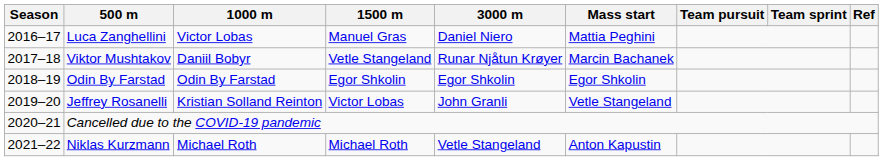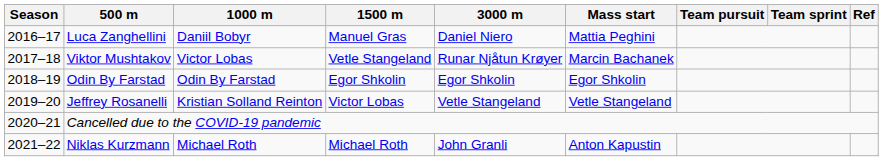Luca Zanghellini | 1000 m: Victor Lobas -> Daniil Bobyr
Viktor Mushtakov | 1000 m: Daniil Bobyr -> Victor Lobas
Jeffrey Rosanelli | 3000 m: John Granli -> Vetle Stangeland
Niklas Kurzmann | 3000 m: Vetle Stangeland -> John Granli
